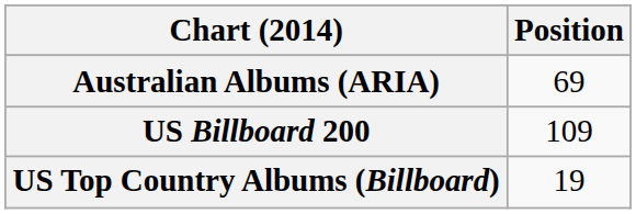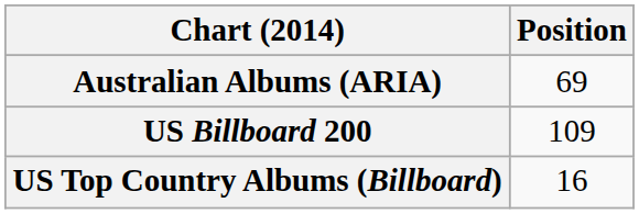US Top Country Albums (Billboard) | Position: 19 -> 16
